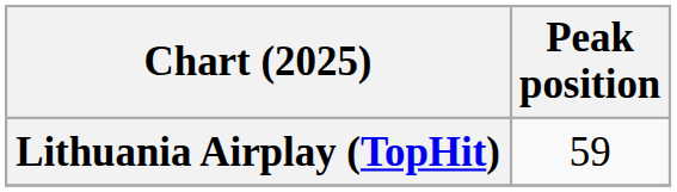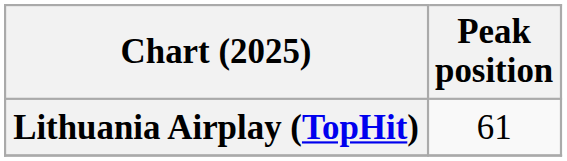Lithuania Airplay (TopHit) | Peak position: 59 -> 61
